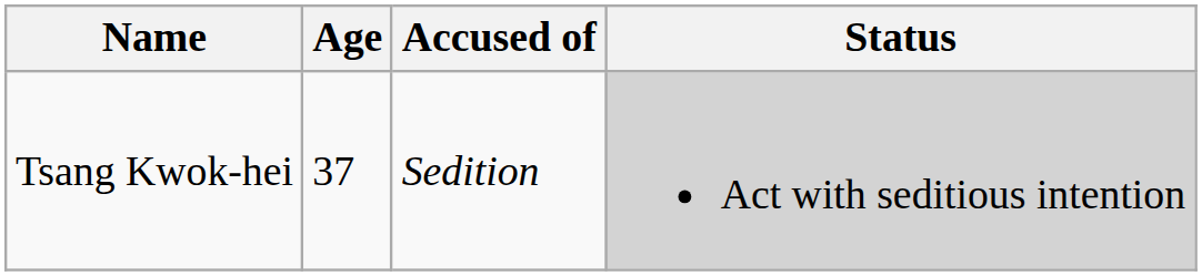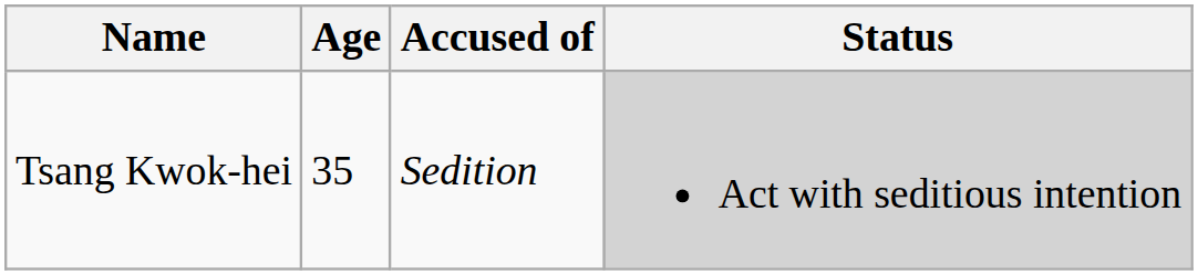Tsang Kwok-hei | Age: 37 -> 35
